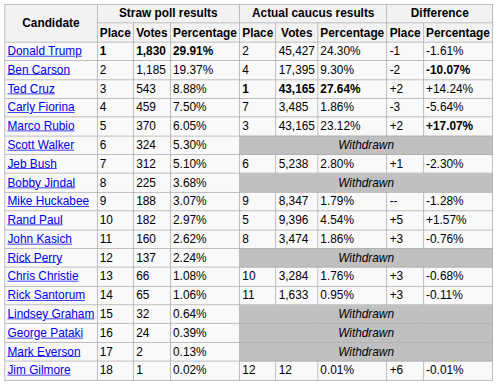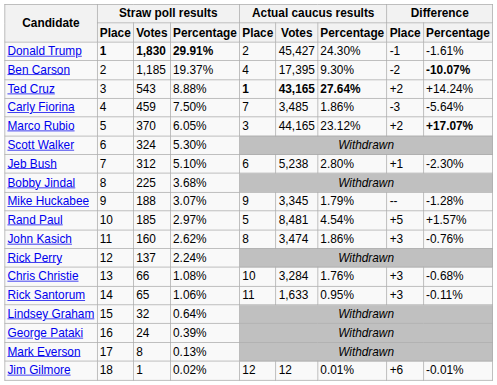Marco Rubio | Actual caucus results / Votes: 43,165 -> 44,165
Mike Huckabee | Actual caucus results / Votes: 8,347 -> 3,345
Rand Paul | Straw poll results / Votes: 182 -> 185
Rand Paul | Actual caucus results / Votes: 9,396 -> 8,481
Mark Everson | Straw poll results / Votes: 2 -> 8
